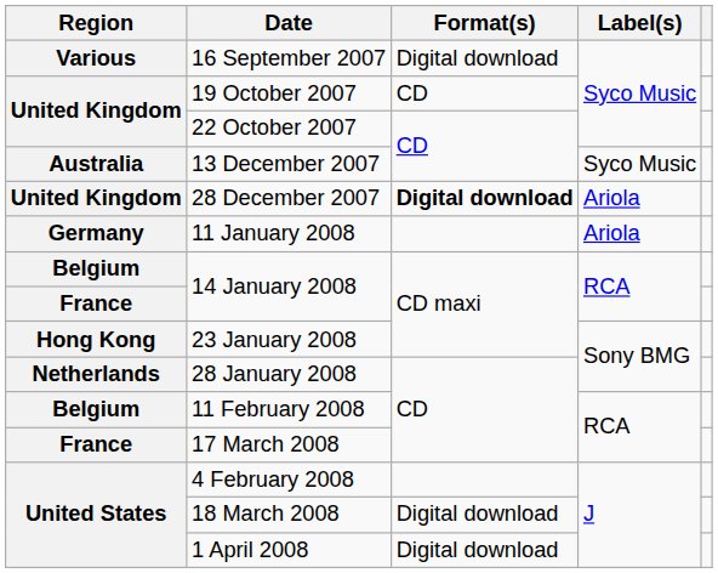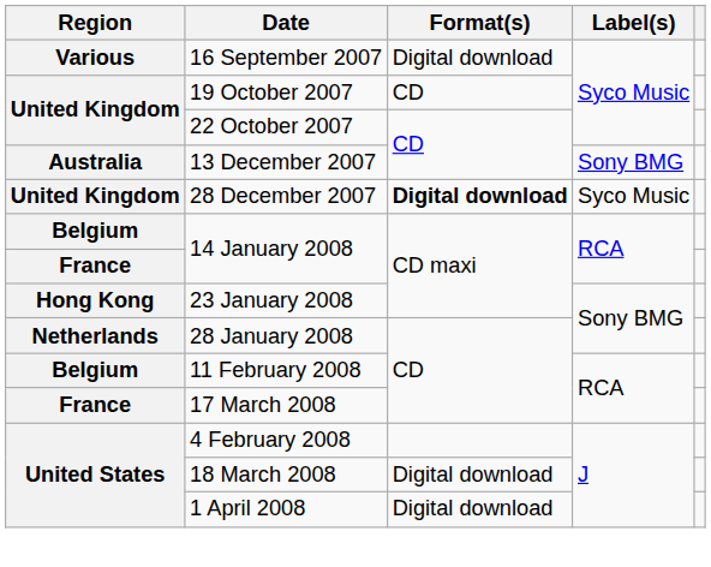13 December 2007 | Label(s): Syco Music -> Sony BMG
28 December 2007 | Label(s): Ariola -> Syco Music
- row: Germany | 11 January 2008 | Ariola
